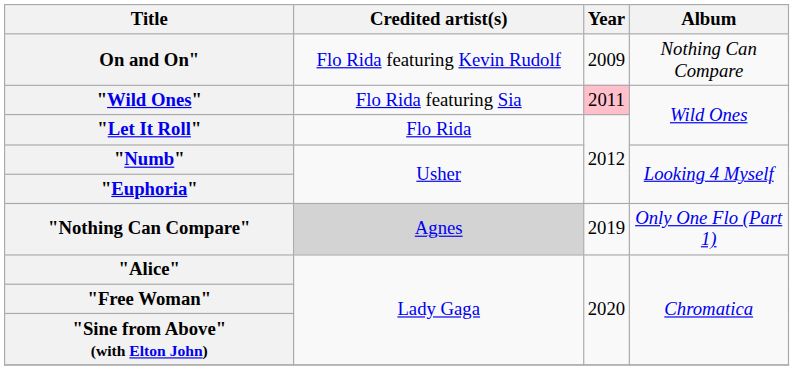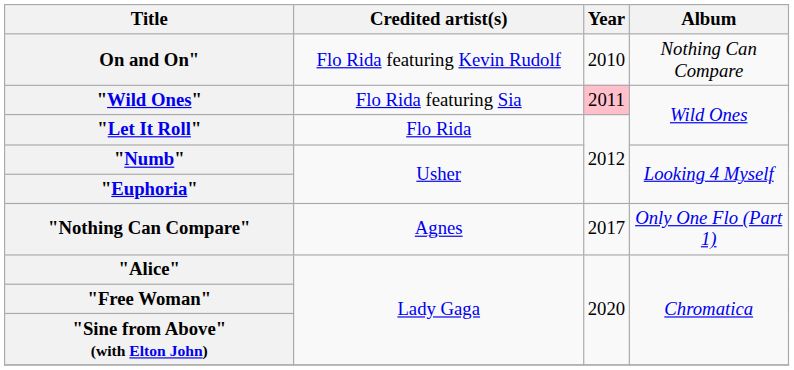On and On" | Year: 2009 -> 2010
"Nothing Can Compare" | Credited artist(s): lightgrey background -> no background
"Nothing Can Compare" | Year: 2019 -> 2017
